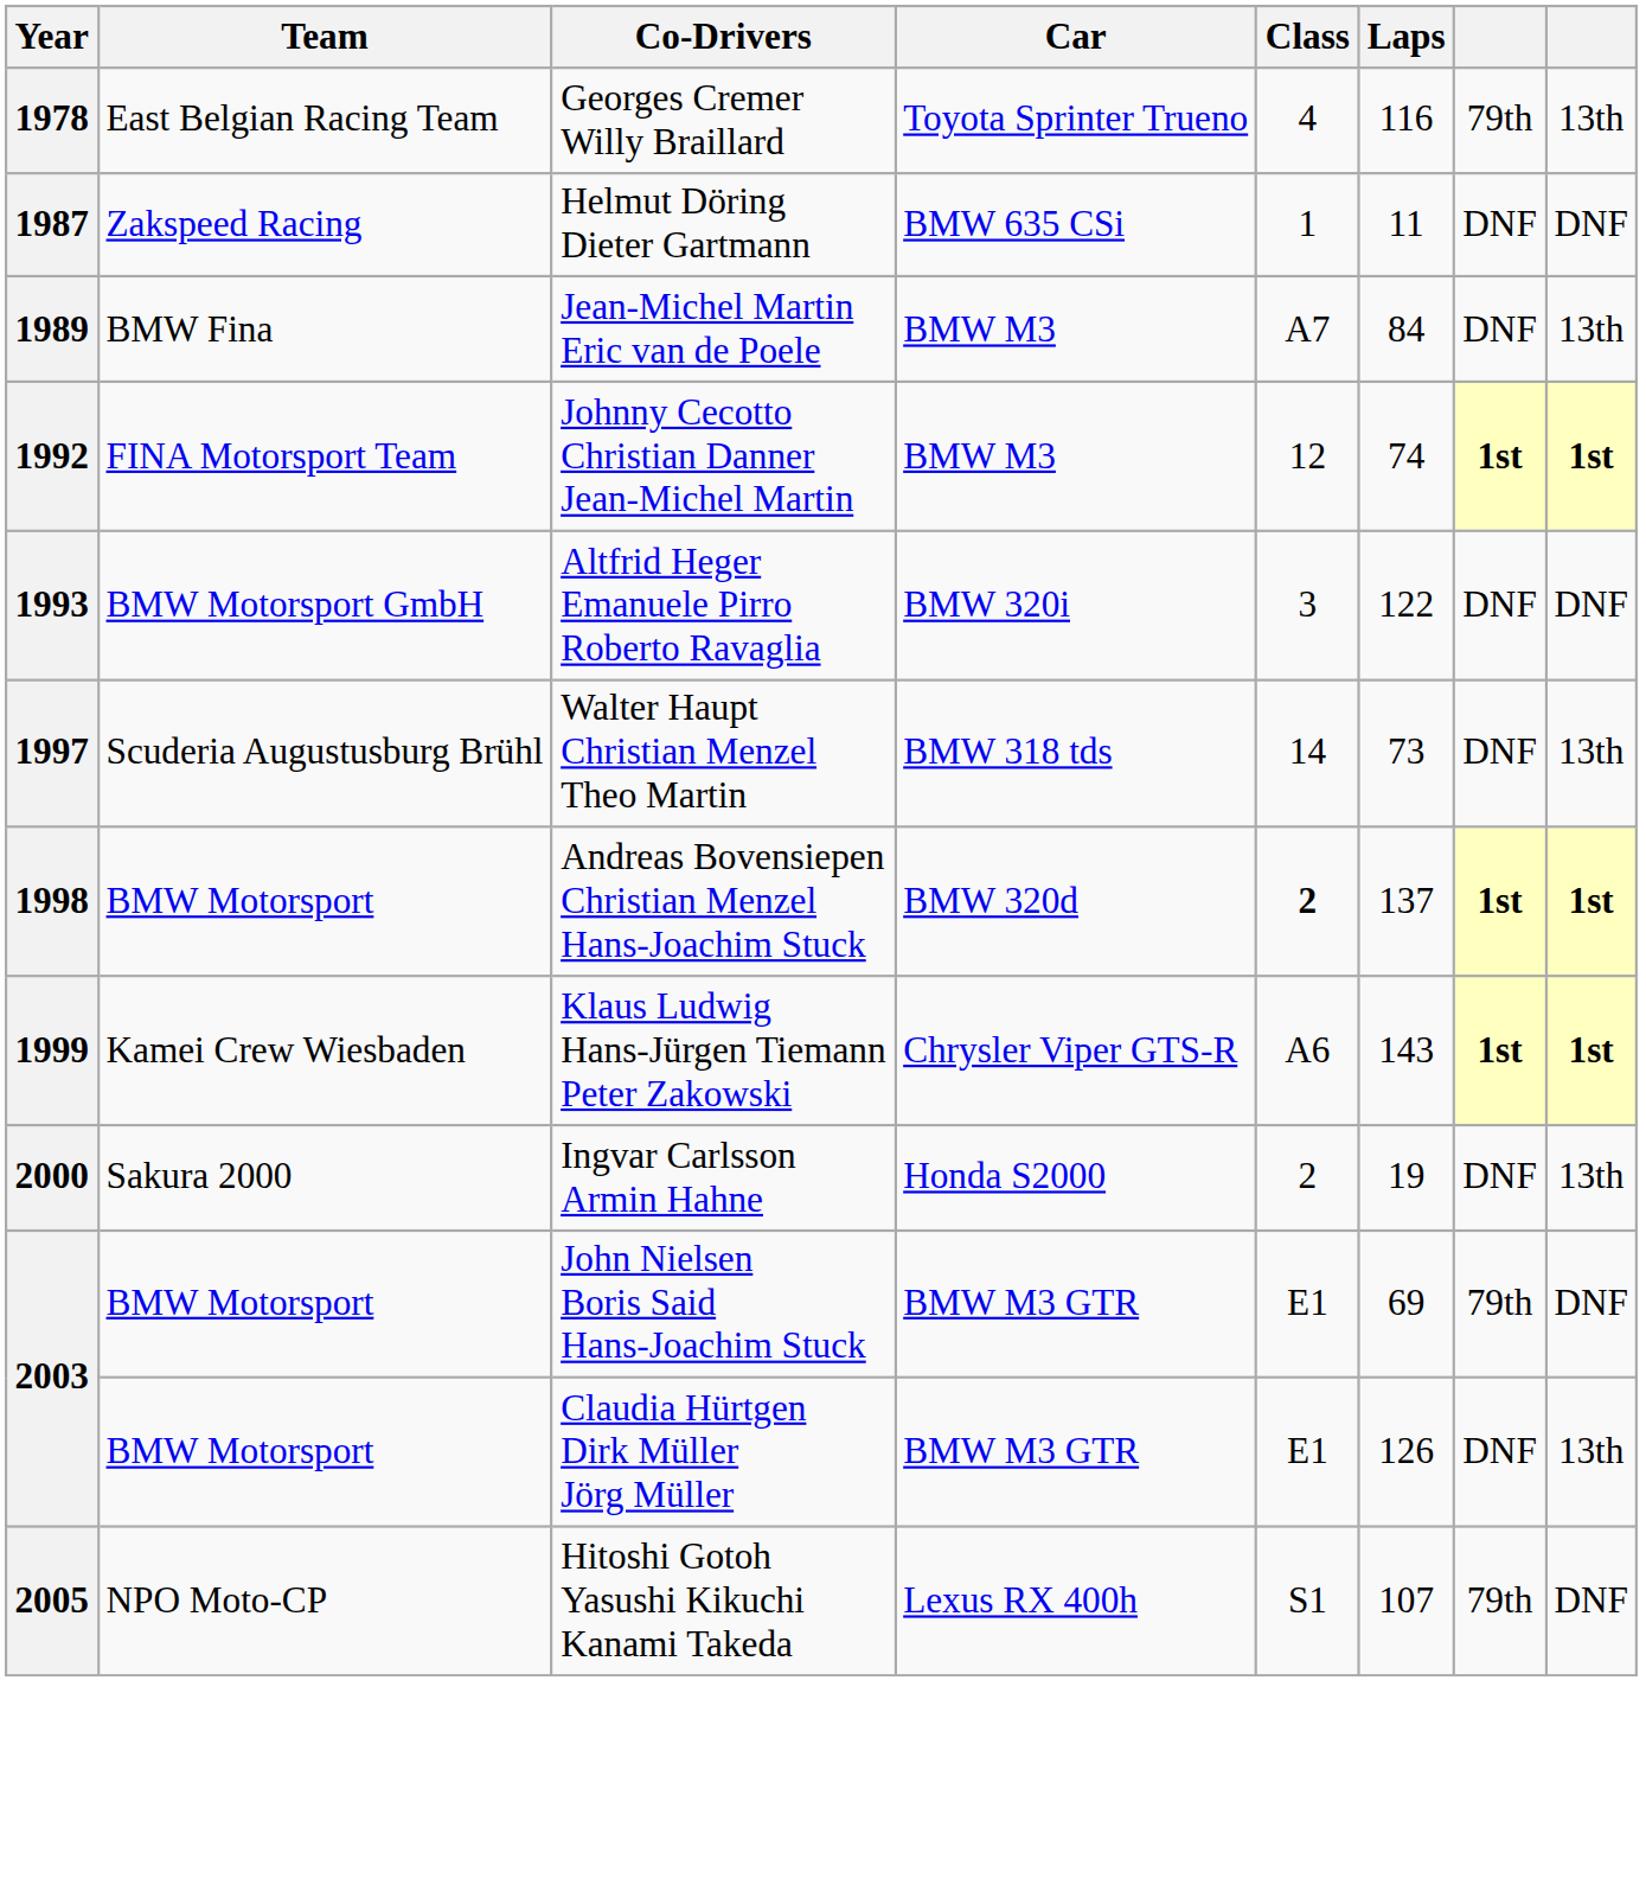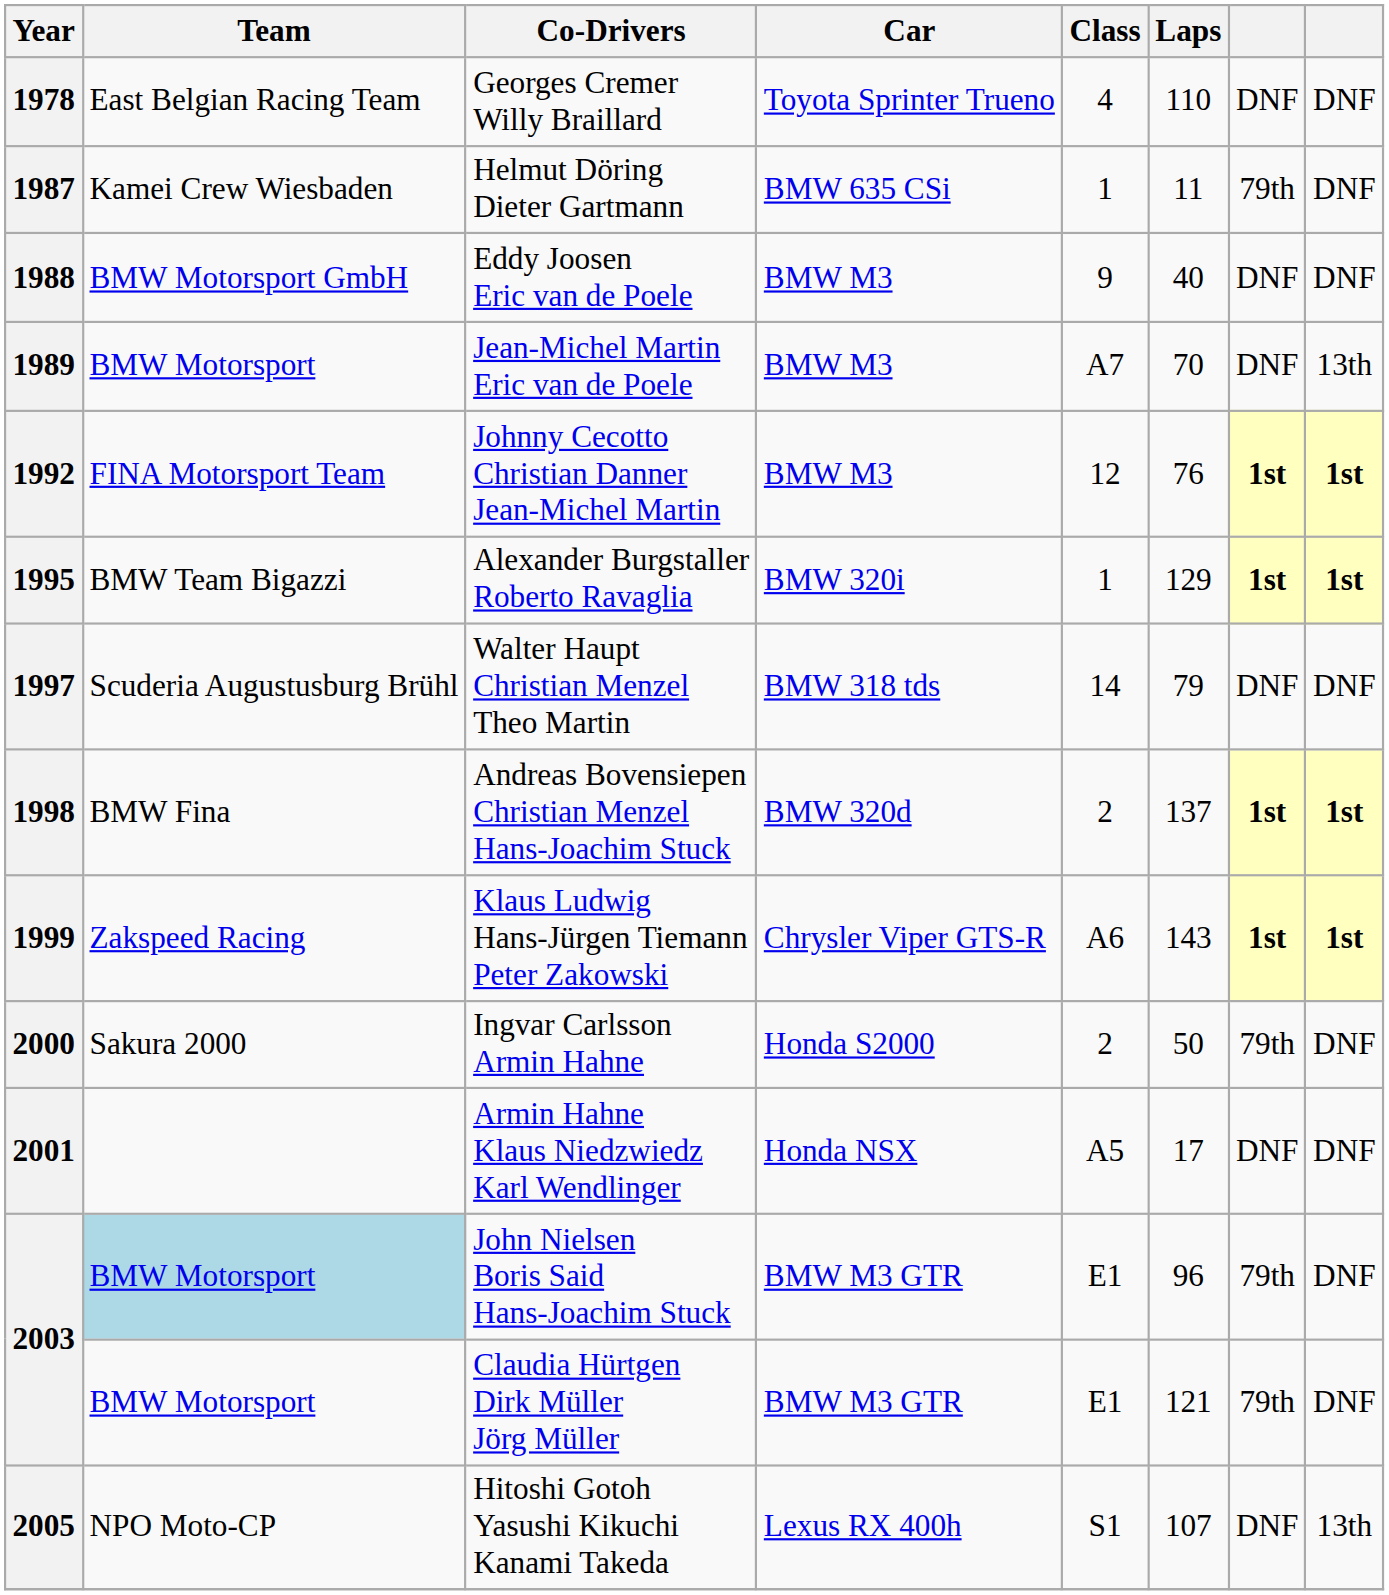1978 | Laps: 116 -> 110
1978 | column 7: 79th -> DNF
1978 | column 8: 13th -> DNF
1987 | Team: Zakspeed Racing -> Kamei Crew Wiesbaden
1987 | column 7: DNF -> 79th
+ row: 1988 | BMW Motorsport GmbH | Eddy Joosen Eric van de Poele | BMW M3 | 9 | 40 | DNF | DNF
1989 | Team: BMW Fina -> BMW Motorsport
1989 | Laps: 84 -> 70
1992 | Laps: 74 -> 76
- row: 1993 | BMW Motorsport GmbH | Altfrid Heger Emanuele Pirro Roberto Ravaglia | BMW 320i | 3 | 122 | DNF | DNF
+ row: 1995 | BMW Team Bigazzi | Alexander Burgstaller Roberto Ravaglia | BMW 320i | 1 | 129 | 1st | 1st
1997 | Laps: 73 -> 79
1997 | column 8: 13th -> DNF
1998 | Team: BMW Motorsport -> BMW Fina
1998 | Class: bold -> normal
1999 | Team: Kamei Crew Wiesbaden -> Zakspeed Racing
2000 | Laps: 19 -> 50
2000 | column 7: DNF -> 79th
2000 | column 8: 13th -> DNF
+ row: 2001 | Armin Hahne Klaus Niedzwiedz Karl Wendlinger | Honda NSX | A5 | 17 | DNF | DNF
2003 / John Nielsen Boris Said Hans-Joachim Stuck | Team: no background -> lightblue background
2003 / John Nielsen Boris Said Hans-Joachim Stuck | Laps: 69 -> 96
2003 / Claudia Hürtgen Dirk Müller Jörg Müller | Laps: 126 -> 121
2003 / Claudia Hürtgen Dirk Müller Jörg Müller | column 7: DNF -> 79th
2003 / Claudia Hürtgen Dirk Müller Jörg Müller | column 8: 13th -> DNF
2005 | column 7: 79th -> DNF
2005 | column 8: DNF -> 13th
